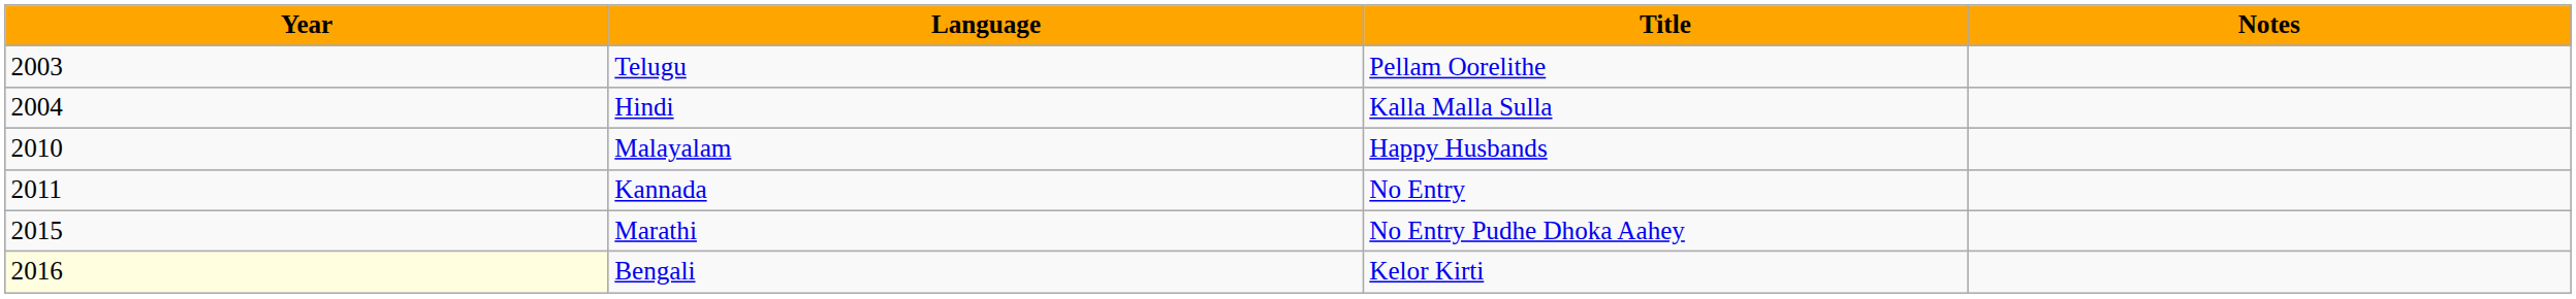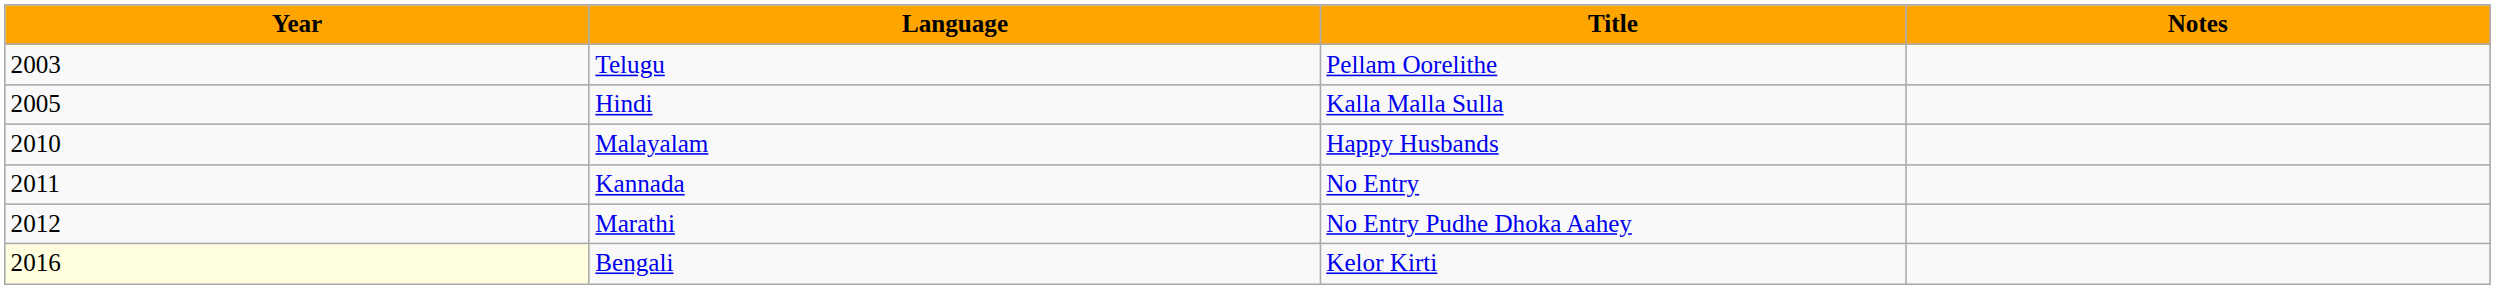Hindi | Year: 2004 -> 2005
Marathi | Year: 2015 -> 2012
